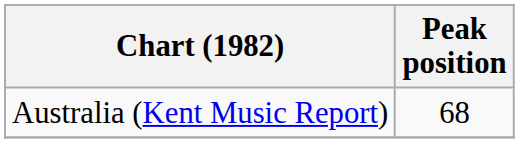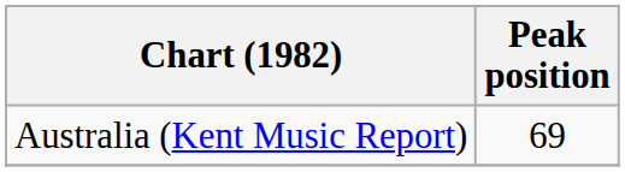Australia (Kent Music Report) | Peak position: 68 -> 69
